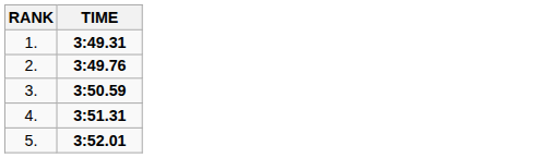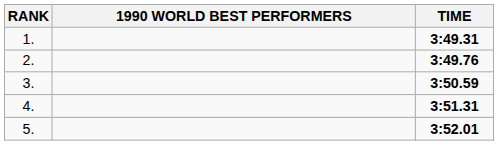+ column: 1990 WORLD BEST PERFORMERS
